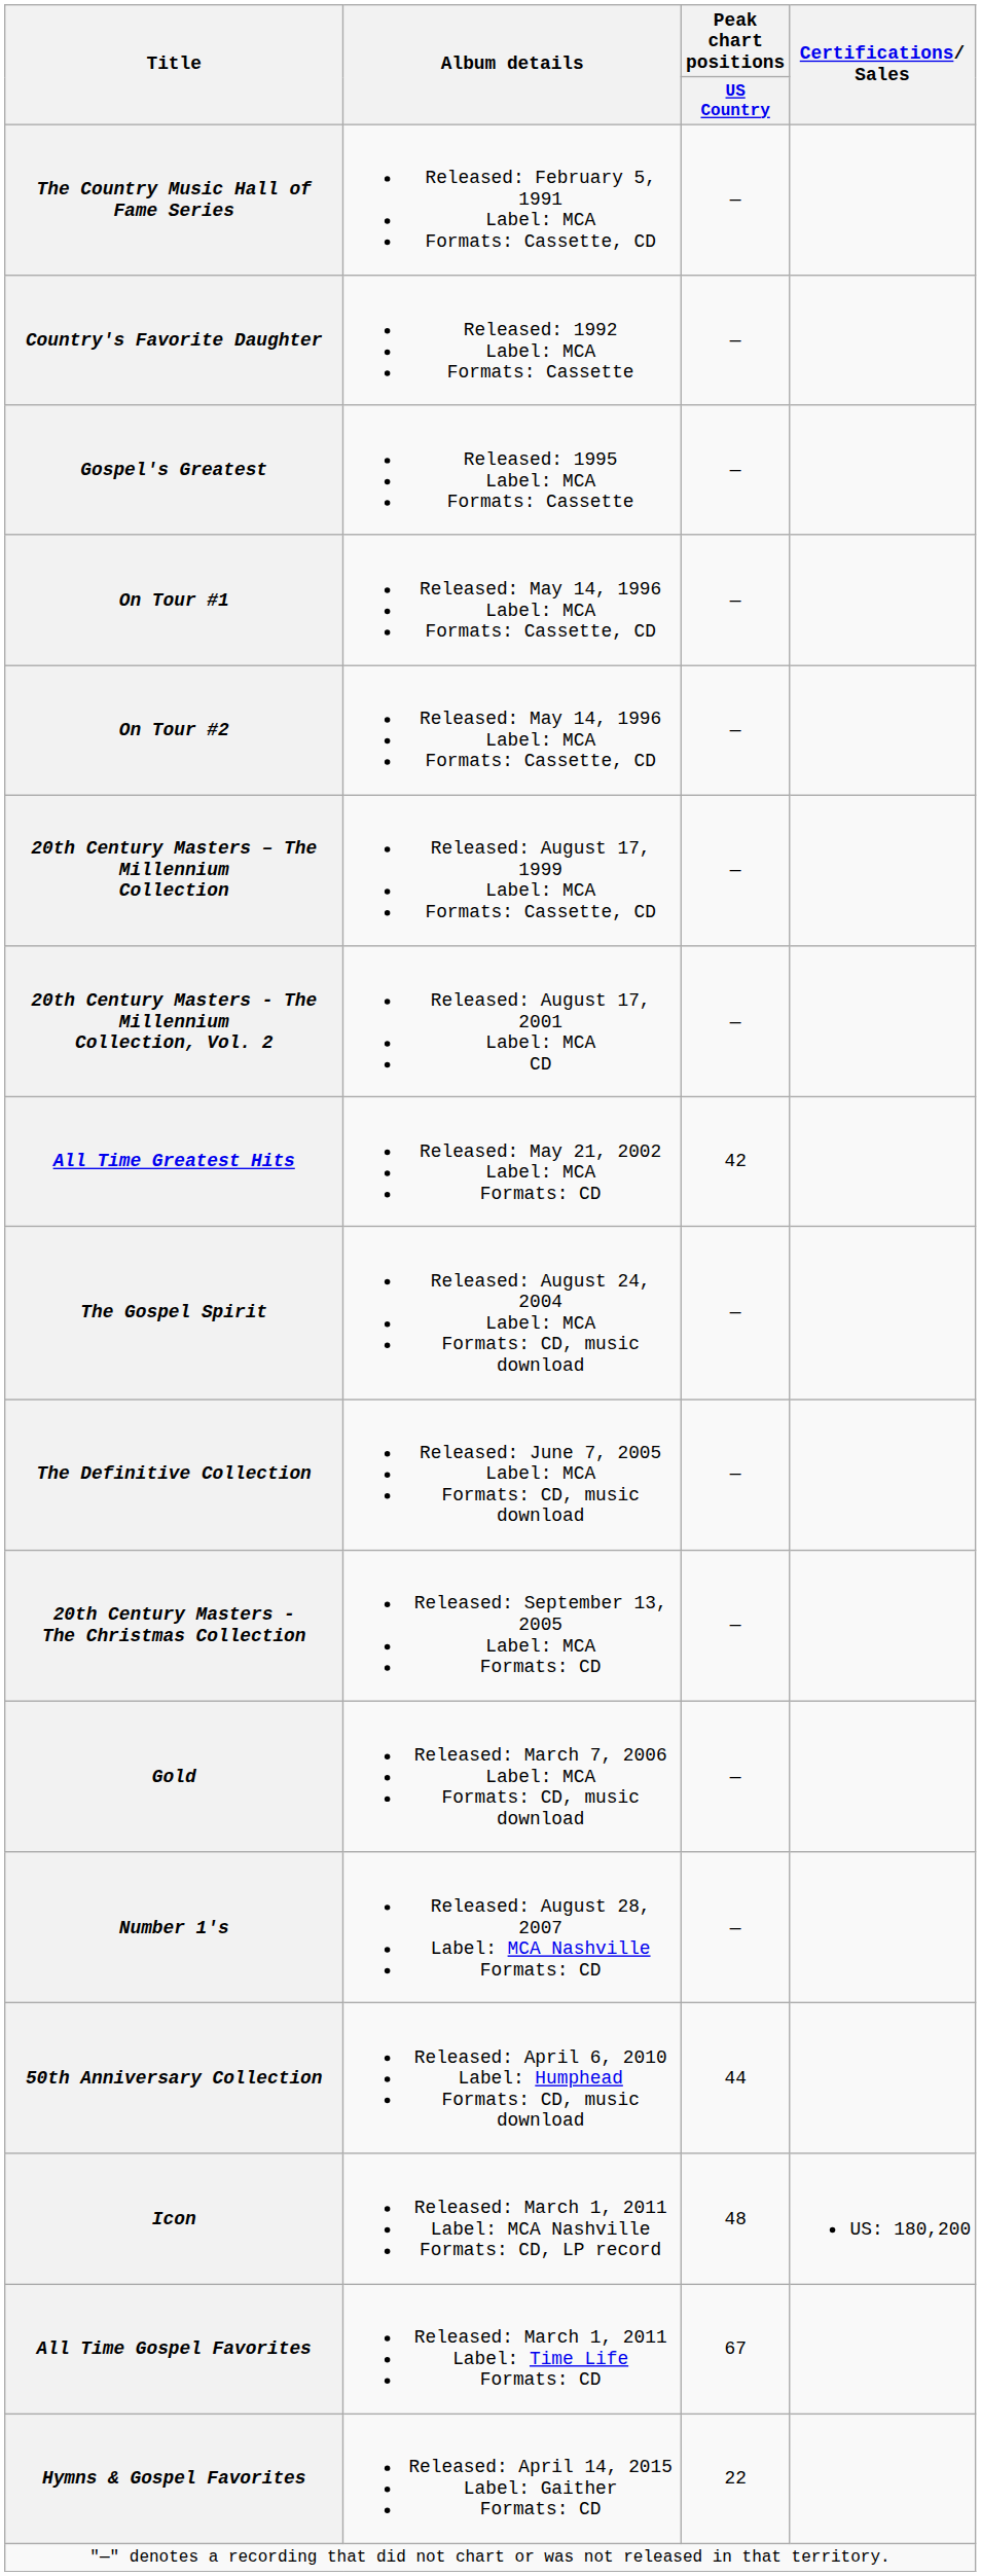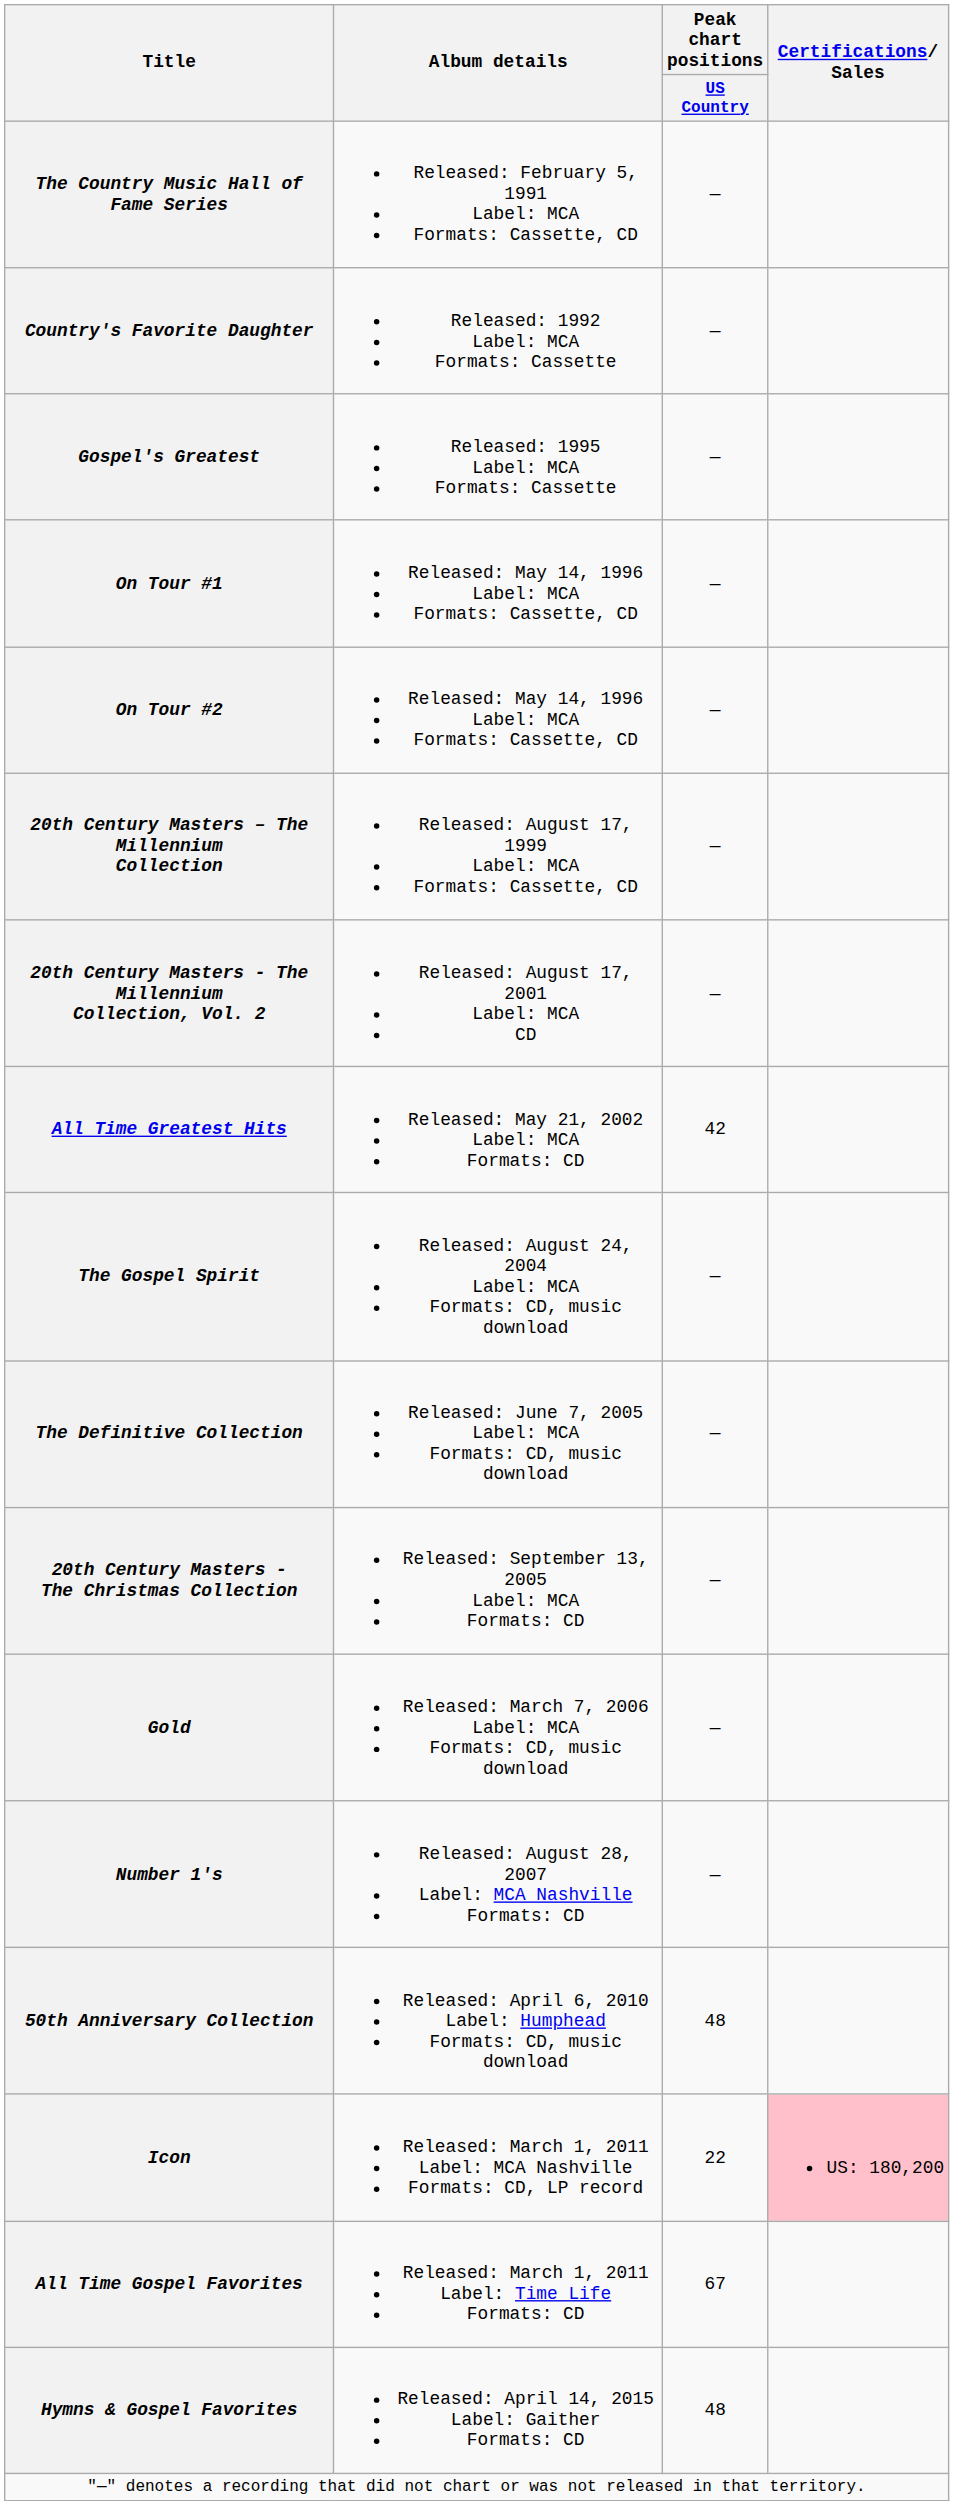50th Anniversary Collection | Peak chart positions / US Country: 44 -> 48
Icon | Peak chart positions / US Country: 48 -> 22
Icon | Certifications/ Sales: no background -> pink background
Hymns & Gospel Favorites | Peak chart positions / US Country: 22 -> 48
